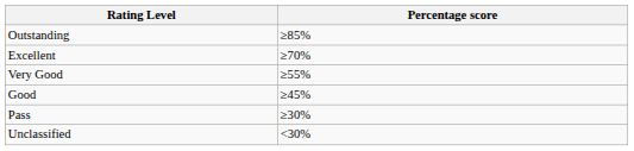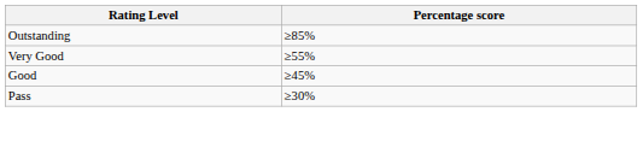- row: Excellent | ≥70%
- row: Unclassified | <30%
